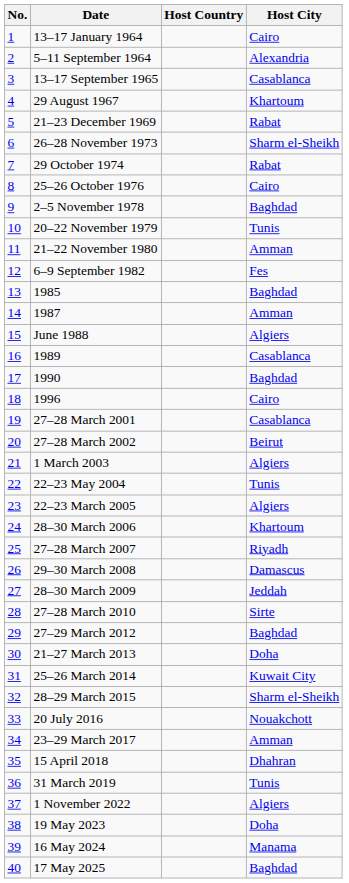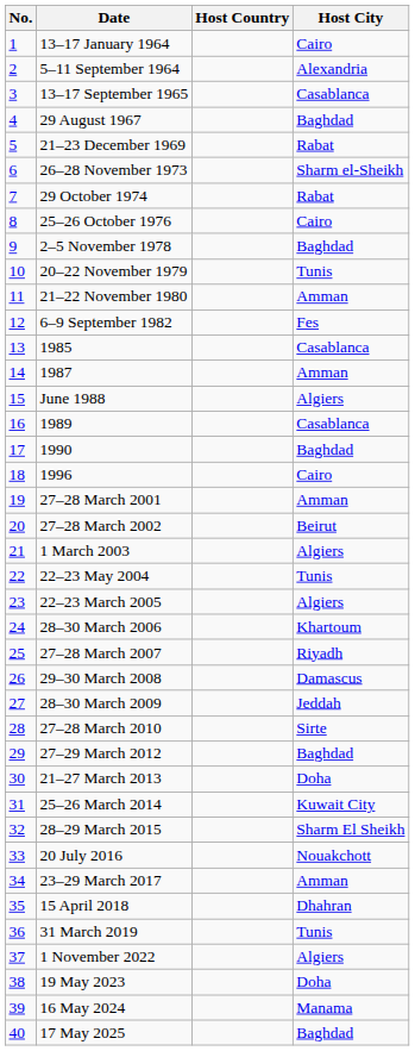29 August 1967 | Host City: Khartoum -> Baghdad
1985 | Host City: Baghdad -> Casablanca
27–28 March 2001 | Host City: Casablanca -> Amman
28–29 March 2015 | Host City: Sharm el-Sheikh -> Sharm El Sheikh
